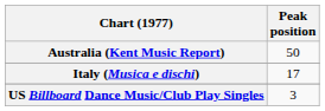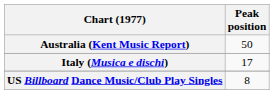US Billboard Dance Music/Club Play Singles | Peak position: 3 -> 8
